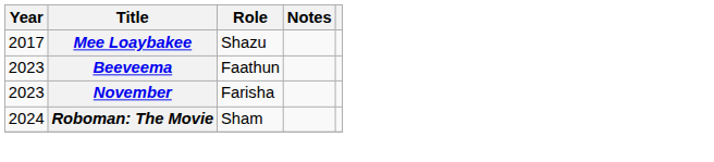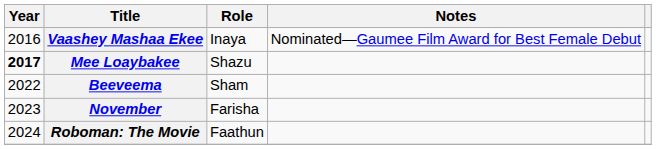+ row: 2016 | Vaashey Mashaa Ekee | Inaya | Nominated—Gaumee Film Award for Best Female Debut
Mee Loaybakee | Year: normal -> bold
Beeveema | Year: 2023 -> 2022
Beeveema | Role: Faathun -> Sham
Roboman: The Movie | Role: Sham -> Faathun
